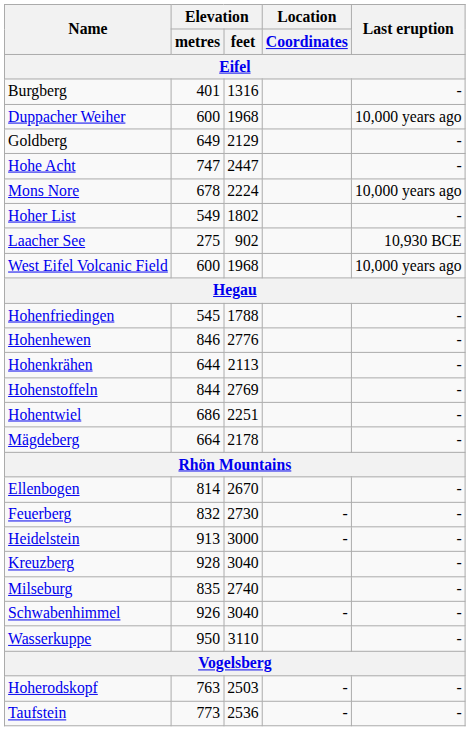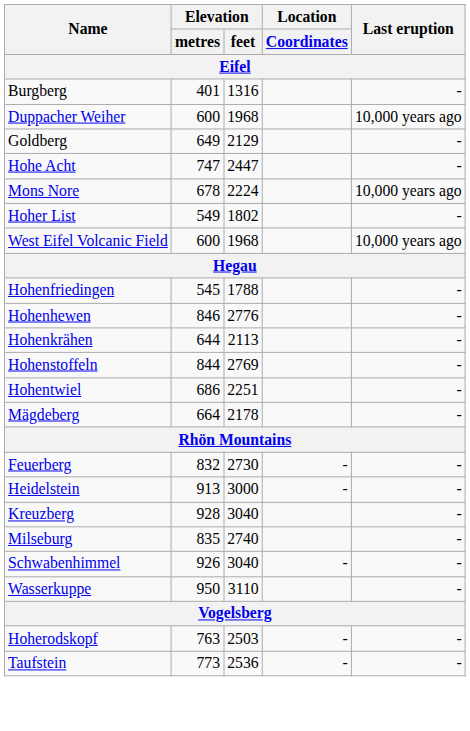- row: Laacher See | 275 | 902 | 10,930 BCE
- row: Ellenbogen | 814 | 2670 | -
